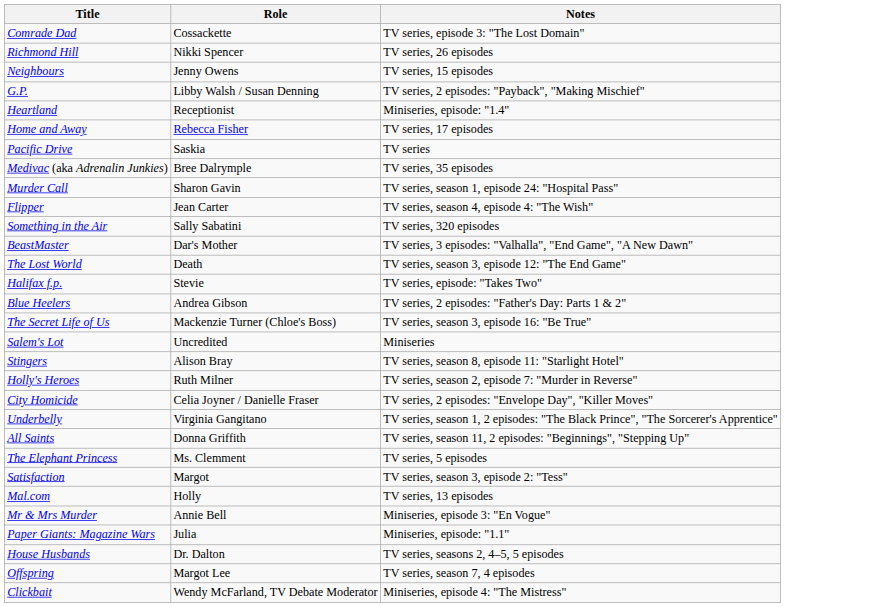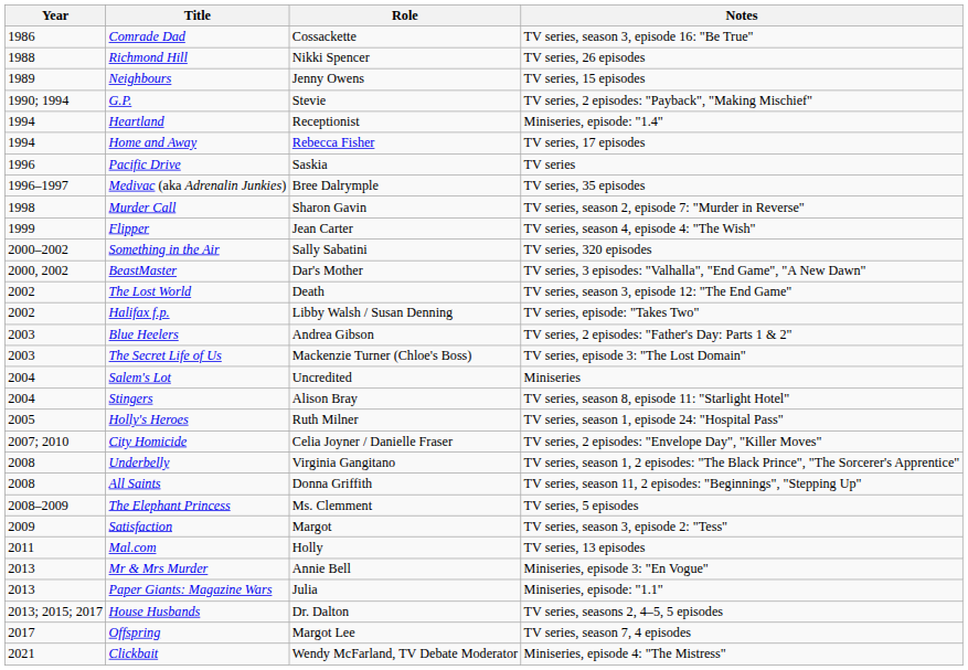+ column: Year | 1986 | 1988 | 1989 | 1990; 1994 | 1994 | 1994 | 1996 | 1996–1997 | 1998 | 1999 | 2000–2002 | 2000, 2002 | 2002 | 2002 | 2003 | 2003 | 2004 | 2004 | 2005 | 2007; 2010 | 2008 | 2008 | 2008–2009 | 2009 | 2011 | 2013 | 2013 | 2013; 2015; 2017 | 2017 | 2021
Comrade Dad | Notes: TV series, episode 3: "The Lost Domain" -> TV series, season 3, episode 16: "Be True"
G.P. | Role: Libby Walsh / Susan Denning -> Stevie
Murder Call | Notes: TV series, season 1, episode 24: "Hospital Pass" -> TV series, season 2, episode 7: "Murder in Reverse"
Halifax f.p. | Role: Stevie -> Libby Walsh / Susan Denning
The Secret Life of Us | Notes: TV series, season 3, episode 16: "Be True" -> TV series, episode 3: "The Lost Domain"
Holly's Heroes | Notes: TV series, season 2, episode 7: "Murder in Reverse" -> TV series, season 1, episode 24: "Hospital Pass"
